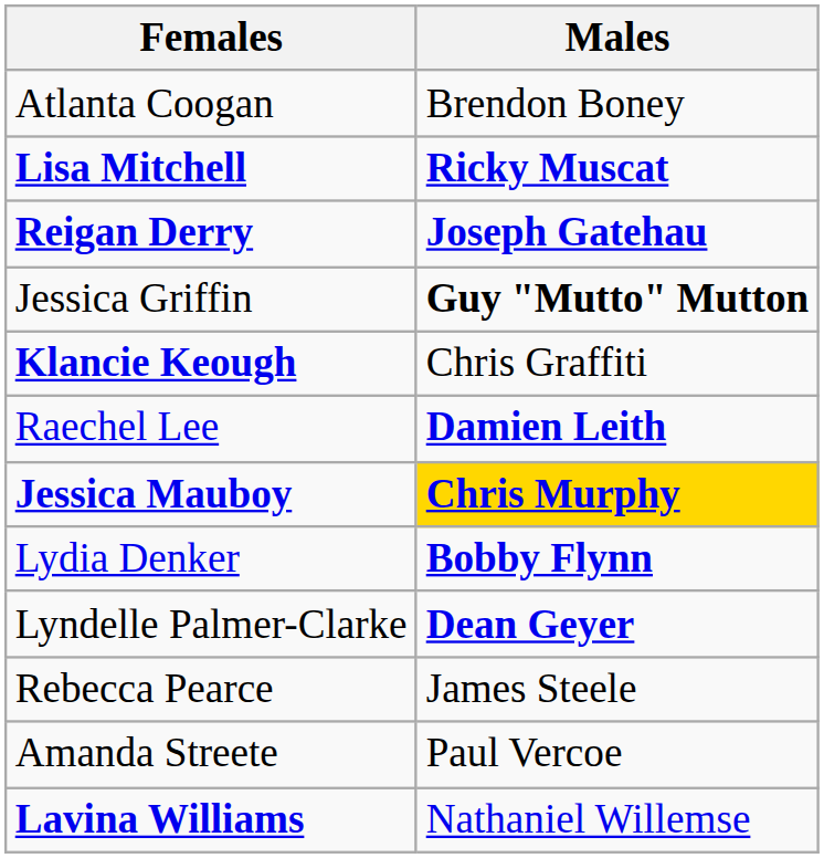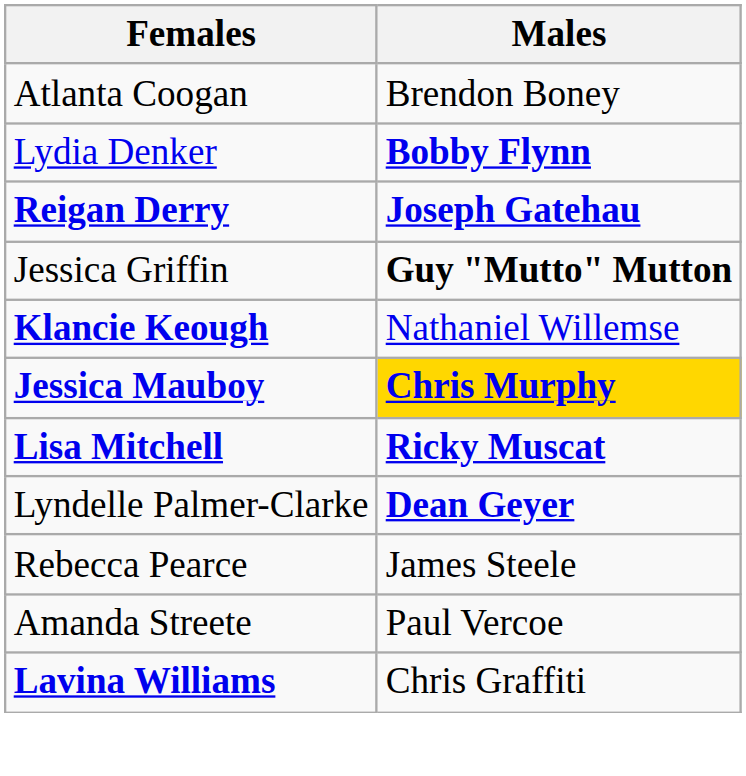rows swapped: Lydia Denker <-> Lisa Mitchell
Klancie Keough | Males: Chris Graffiti -> Nathaniel Willemse
- row: Raechel Lee | Damien Leith
Lavina Williams | Males: Nathaniel Willemse -> Chris Graffiti
